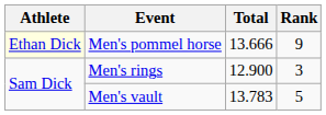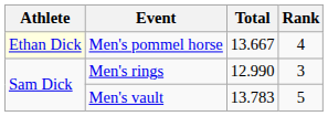Men's pommel horse | Total: 13.666 -> 13.667
Men's pommel horse | Rank: 9 -> 4
Men's rings | Total: 12.900 -> 12.990
